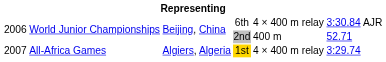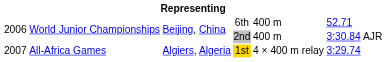6th | column 5: 4 × 400 m relay -> 400 m
6th | column 6: 3:30.84 AJR -> 52.71
2nd | column 6: 52.71 -> 3:30.84 AJR
